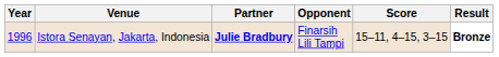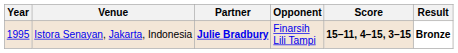Istora Senayan, Jakarta, Indonesia | Year: 1996 -> 1995
Istora Senayan, Jakarta, Indonesia | Score: normal -> bold
